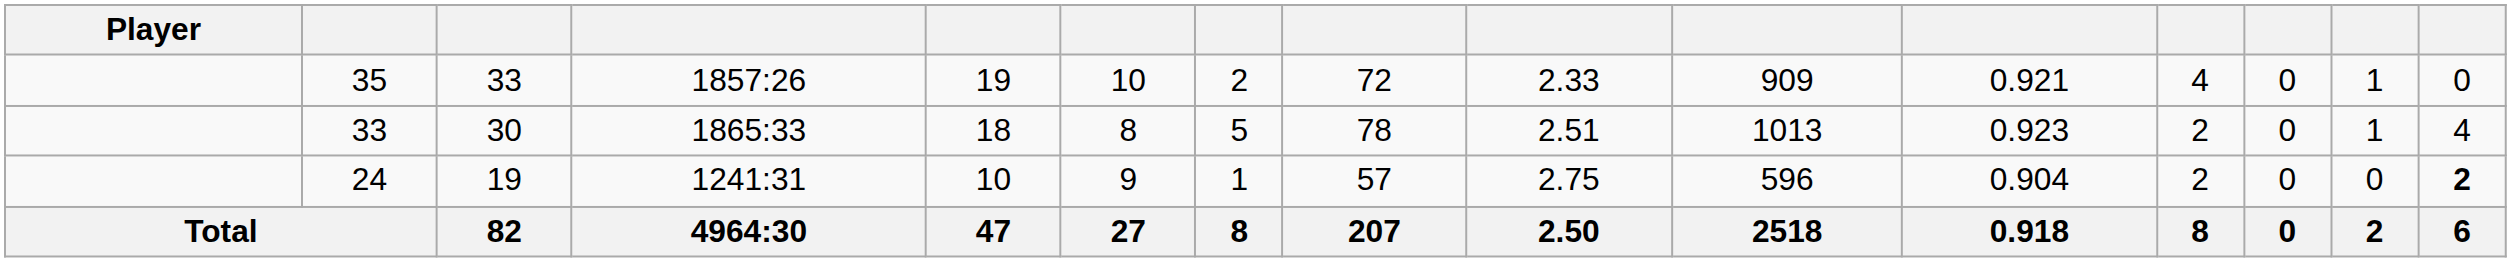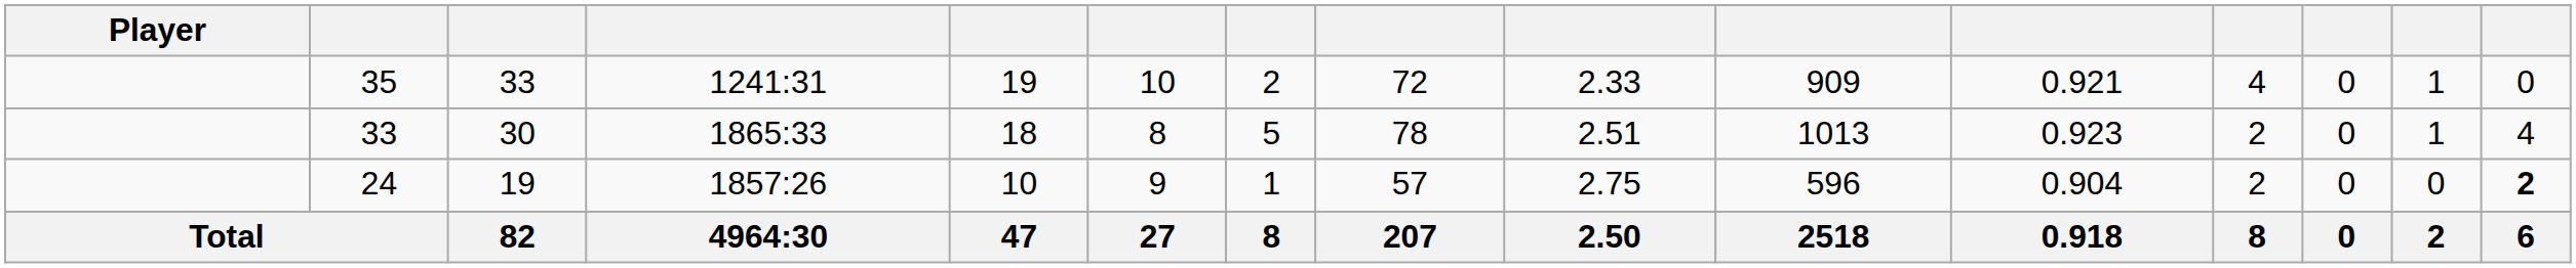35 | column 4: 1857:26 -> 1241:31
24 | column 4: 1241:31 -> 1857:26
